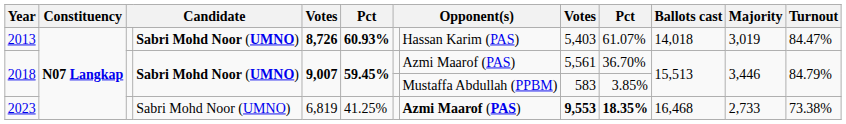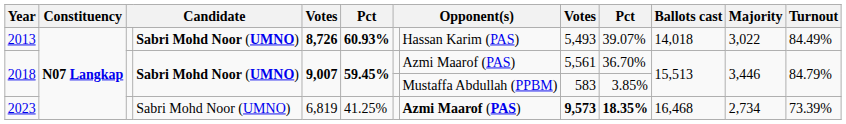2013 | column 9: 5,403 -> 5,493
2013 | column 10: 61.07% -> 39.07%
2013 | Majority: 3,019 -> 3,022
2013 | Turnout: 84.47% -> 84.49%
2023 | column 9: 9,553 -> 9,573
2023 | Majority: 2,733 -> 2,734
2023 | Turnout: 73.38% -> 73.39%
